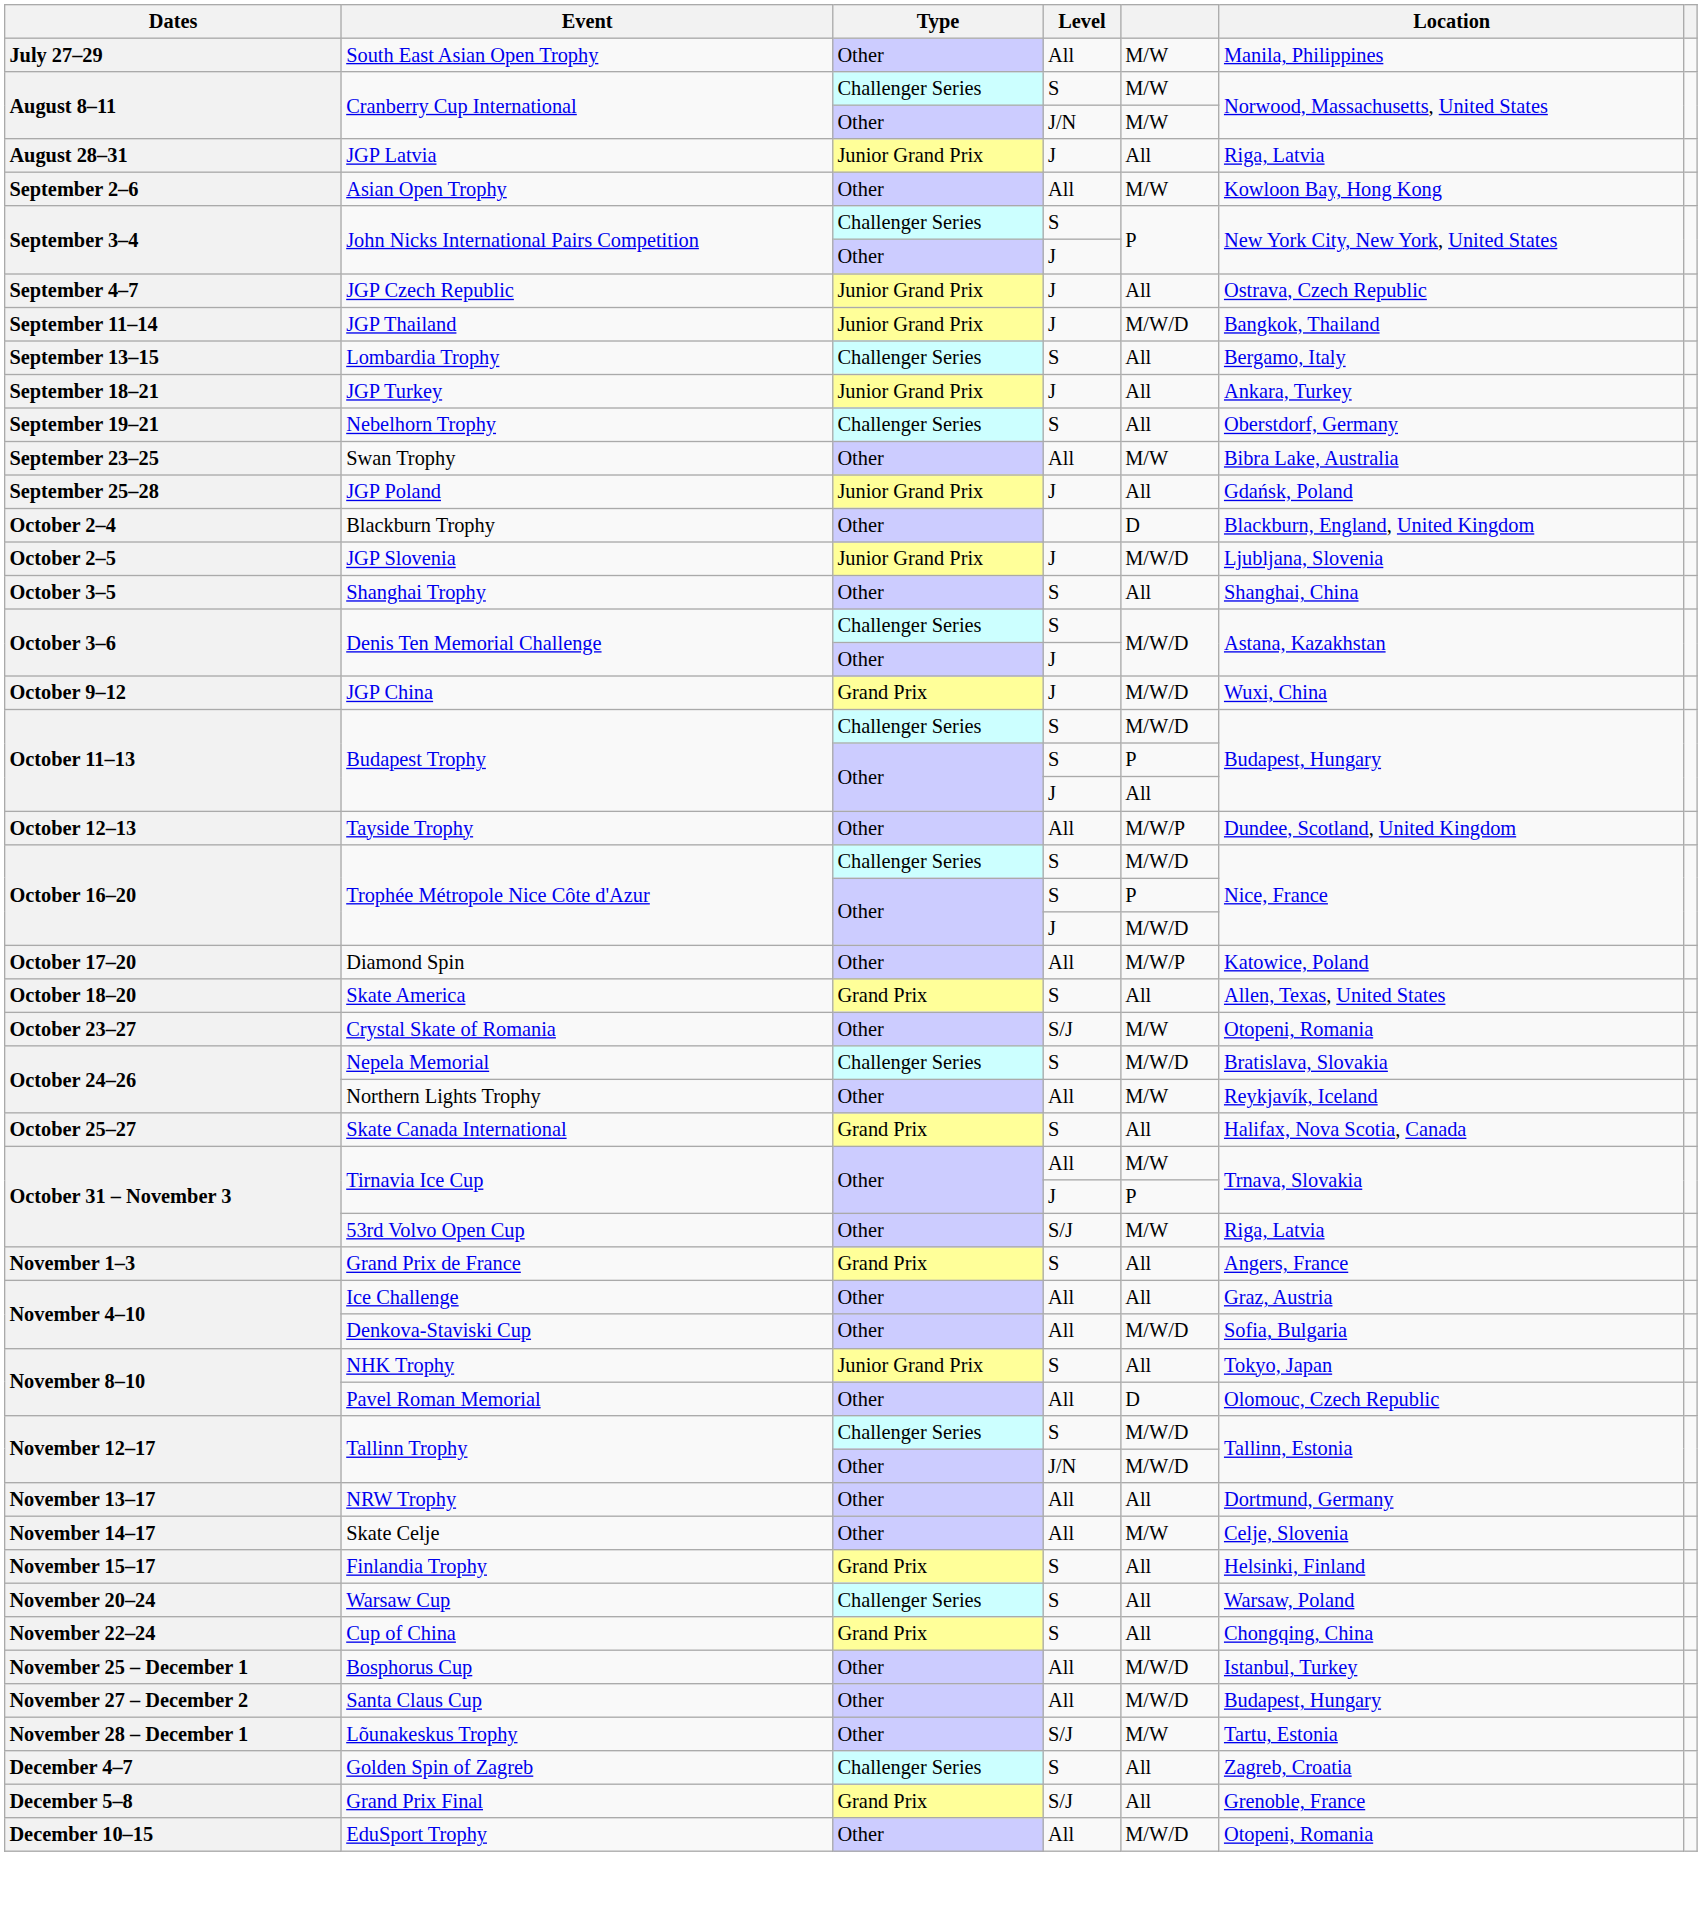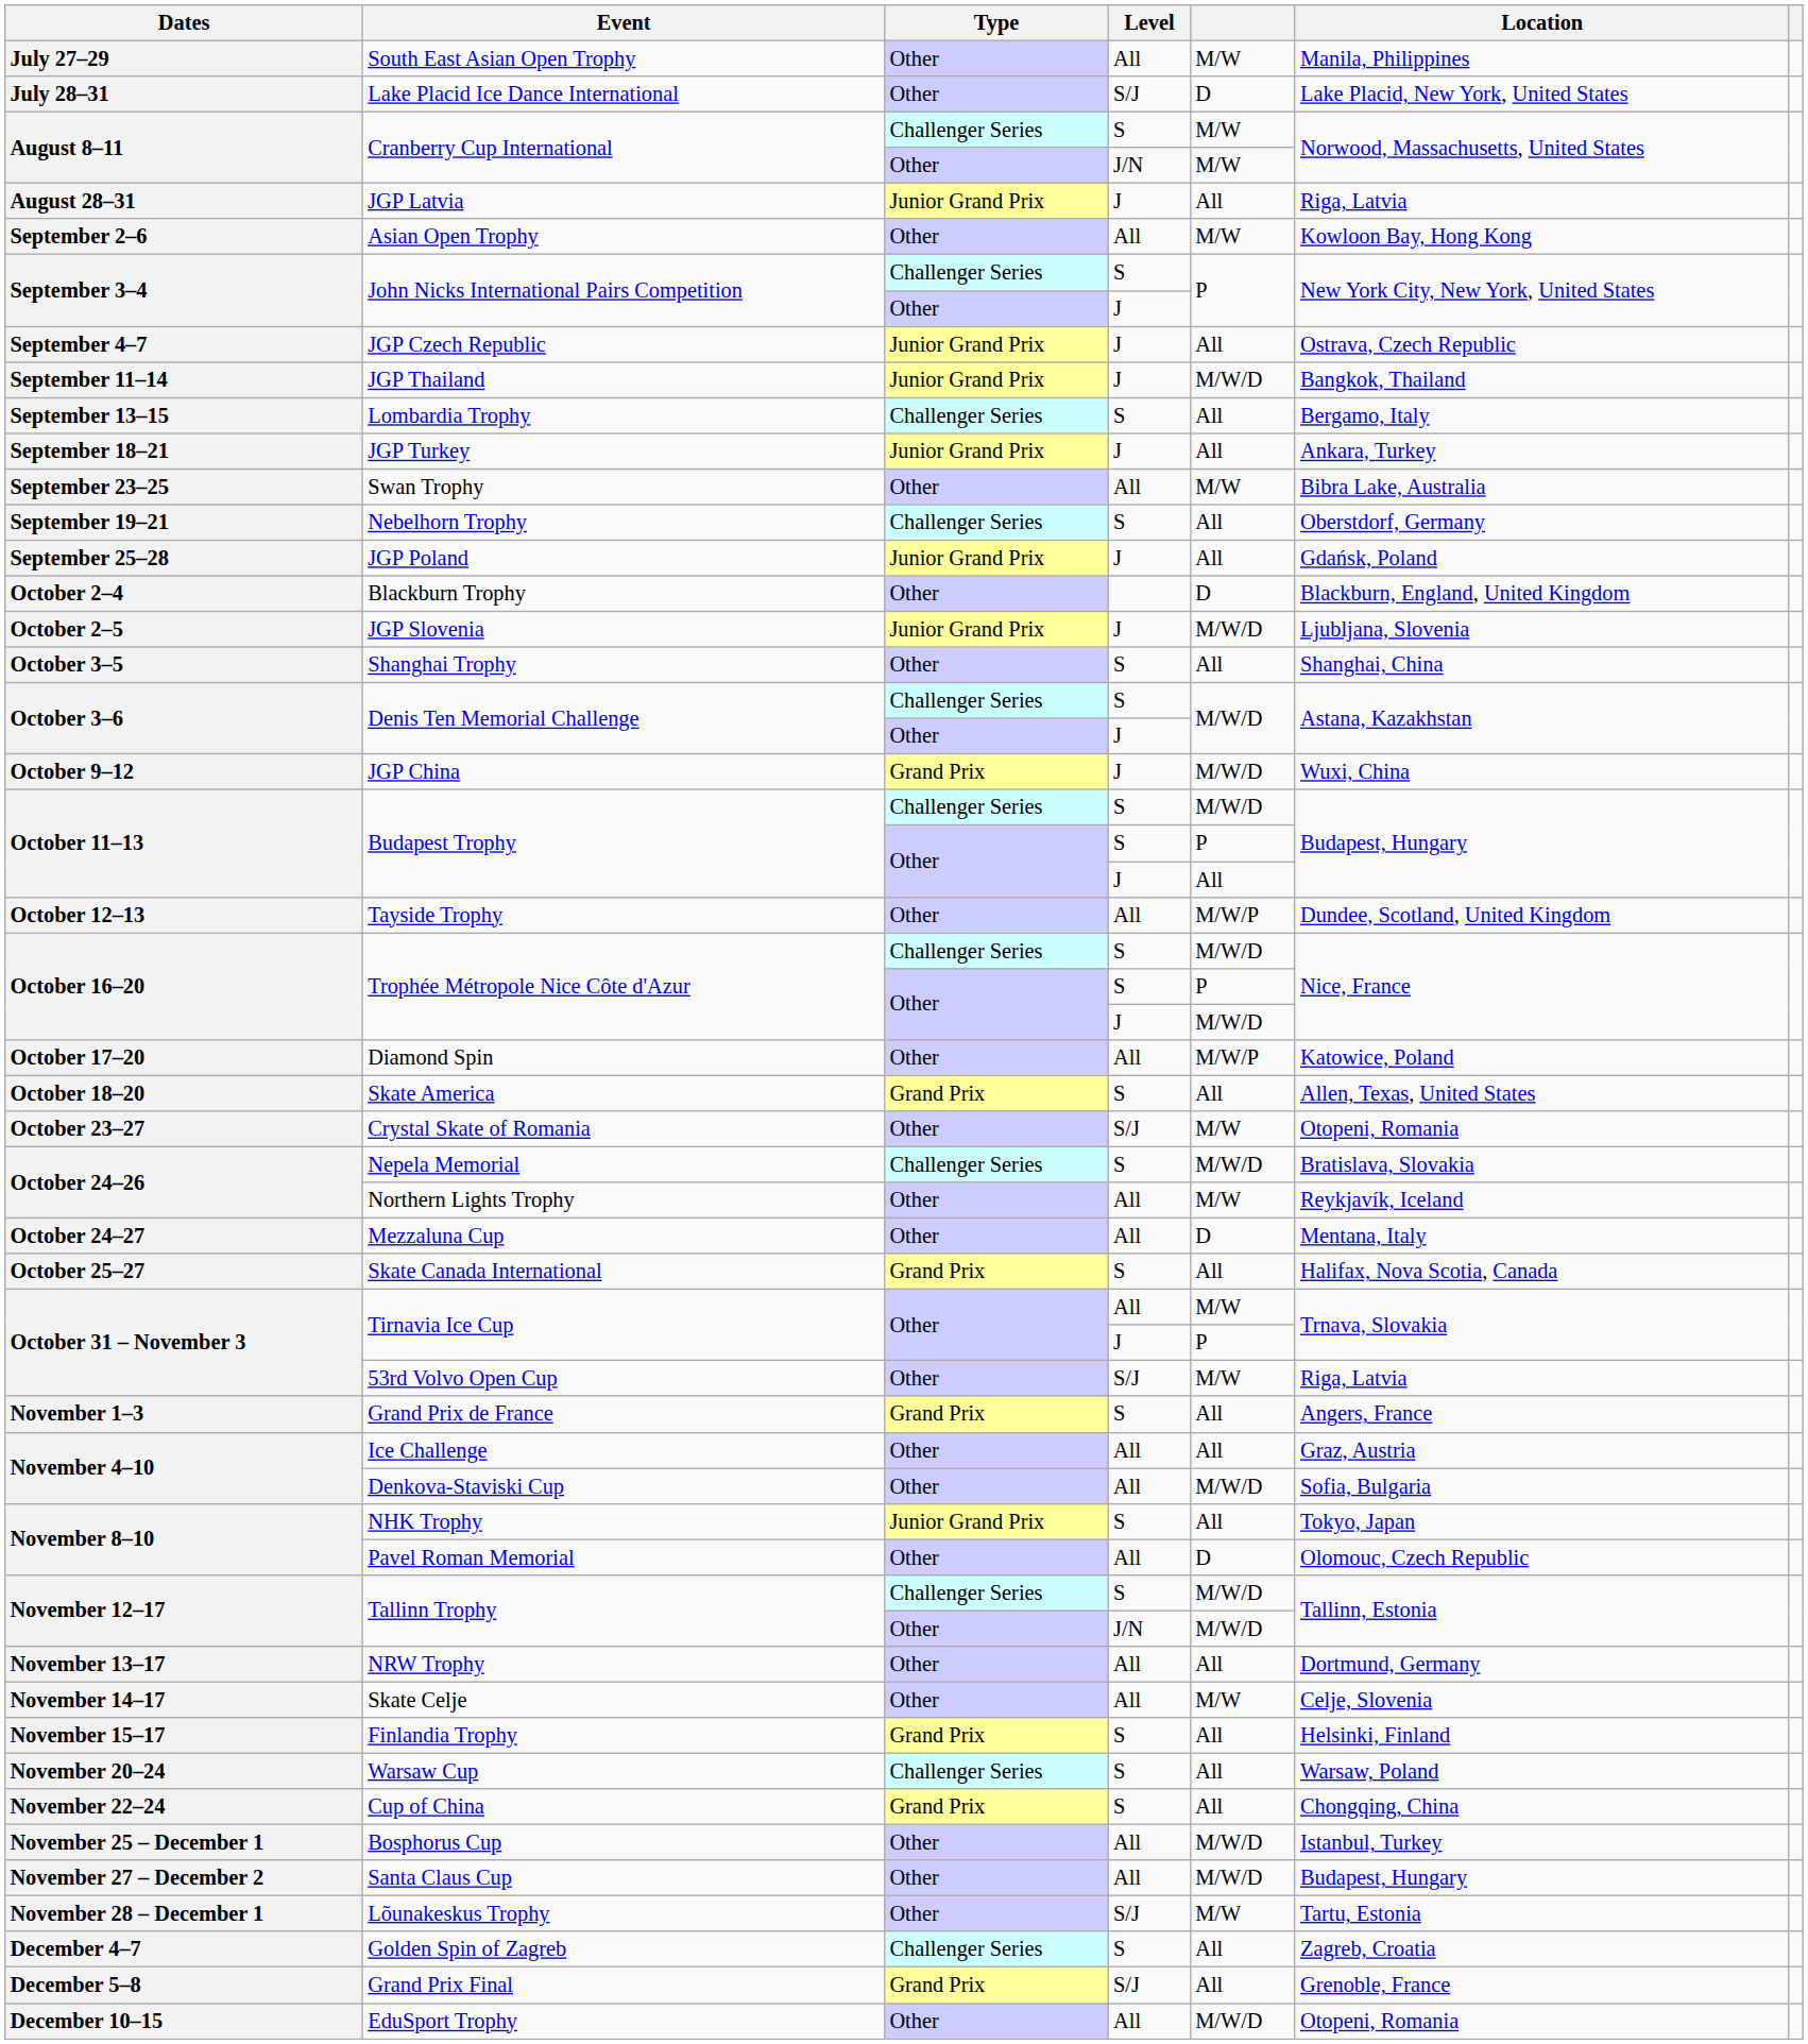+ row: July 28–31 | Lake Placid Ice Dance International | Other | S/J | D | Lake Placid, New York, United States
rows swapped: Nebelhorn Trophy <-> Swan Trophy
+ row: October 24–27 | Mezzaluna Cup | Other | All | D | Mentana, Italy
